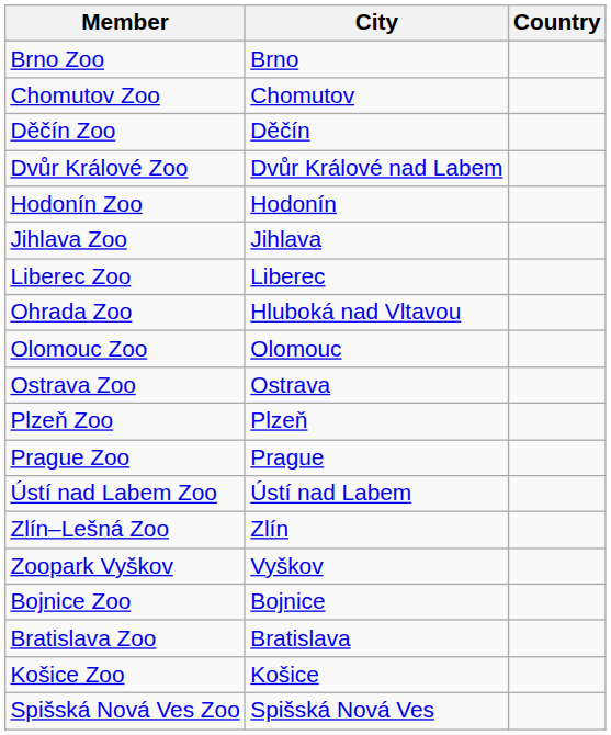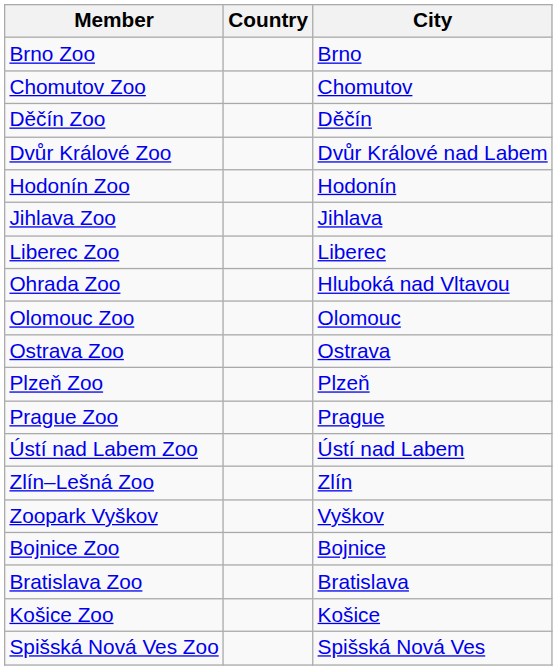columns swapped: Country <-> City
